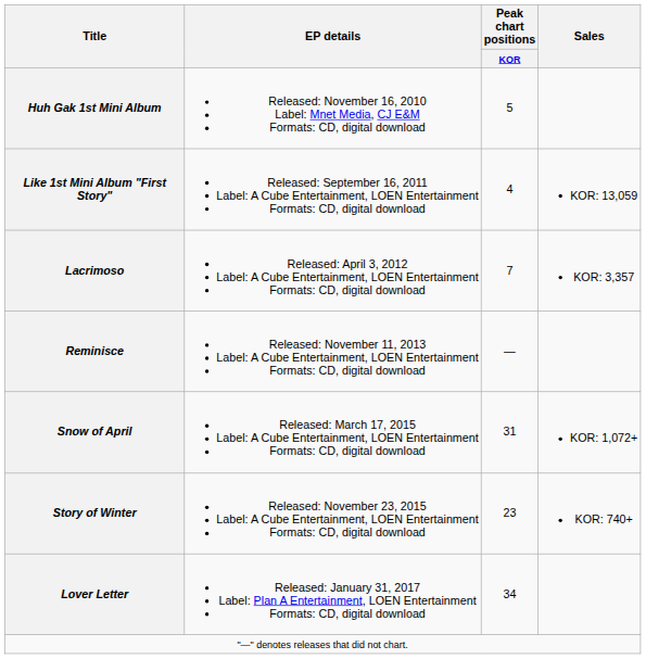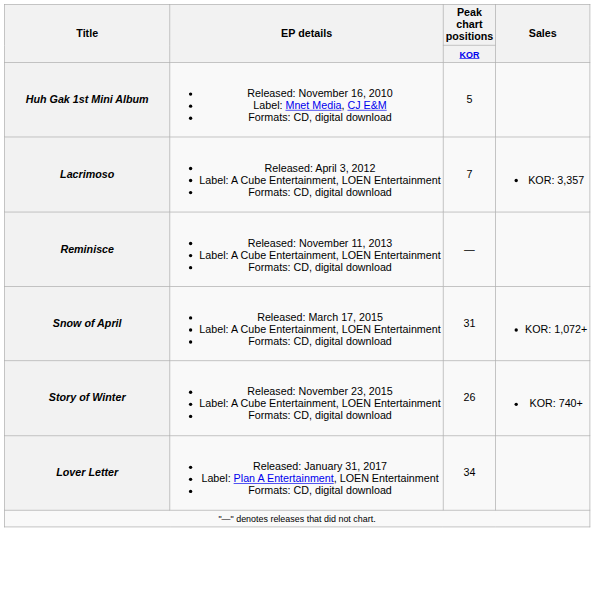- row: Like 1st Mini Album "First Story" | Released: September 16, 2011 Label: A Cube Entertainment, LOEN Entertainment Formats: CD, digital download | 4 | KOR: 13,059
Story of Winter | Peak chart positions / KOR: 23 -> 26
